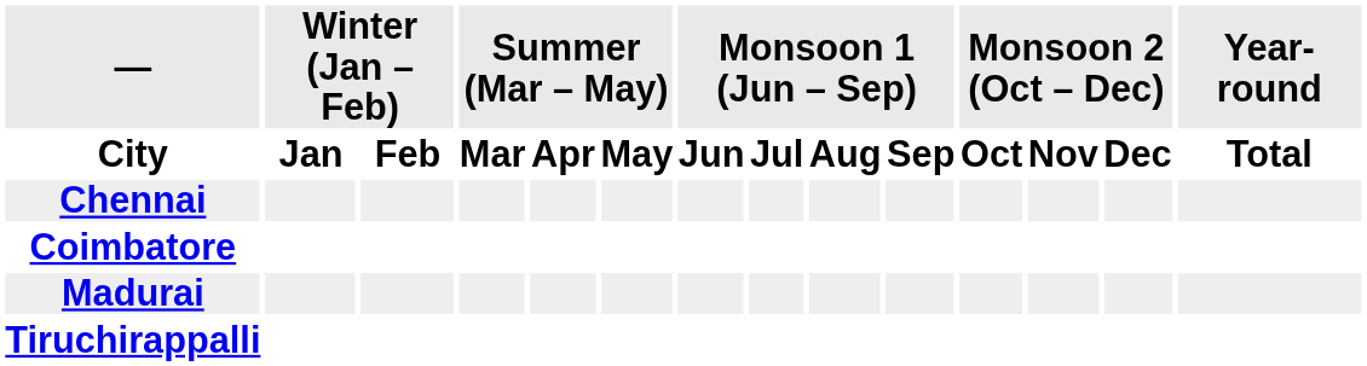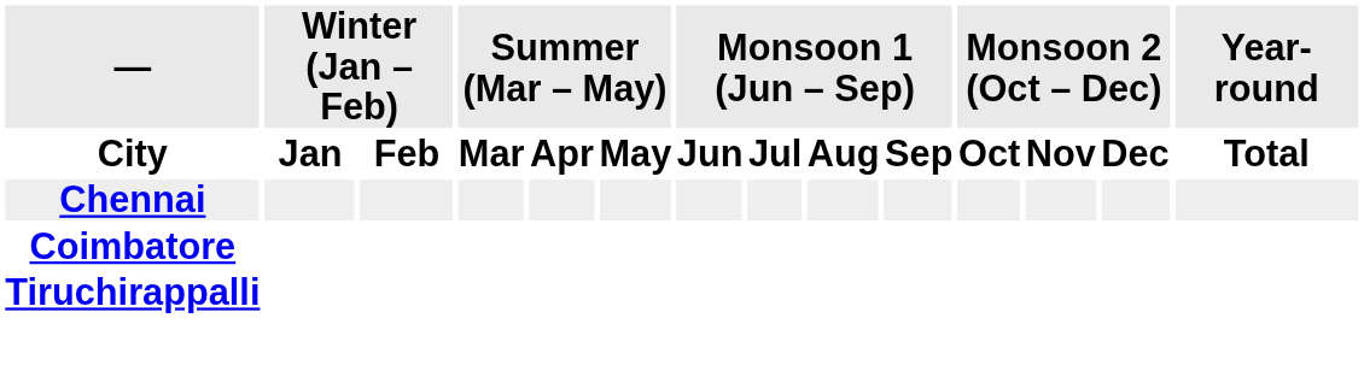- row: Madurai
